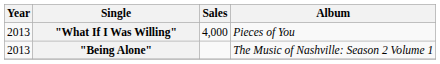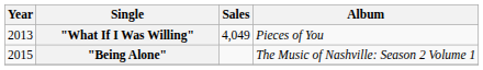"What If I Was Willing" | Sales: 4,000 -> 4,049
"Being Alone" | Year: 2013 -> 2015
